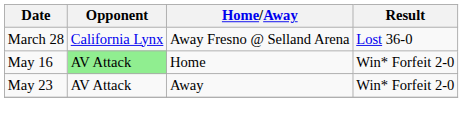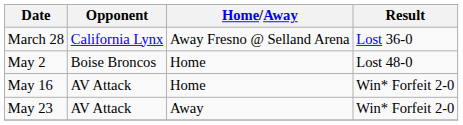+ row: May 2 | Boise Broncos | Home | Lost 48-0
May 16 | Opponent: lightgreen background -> no background
